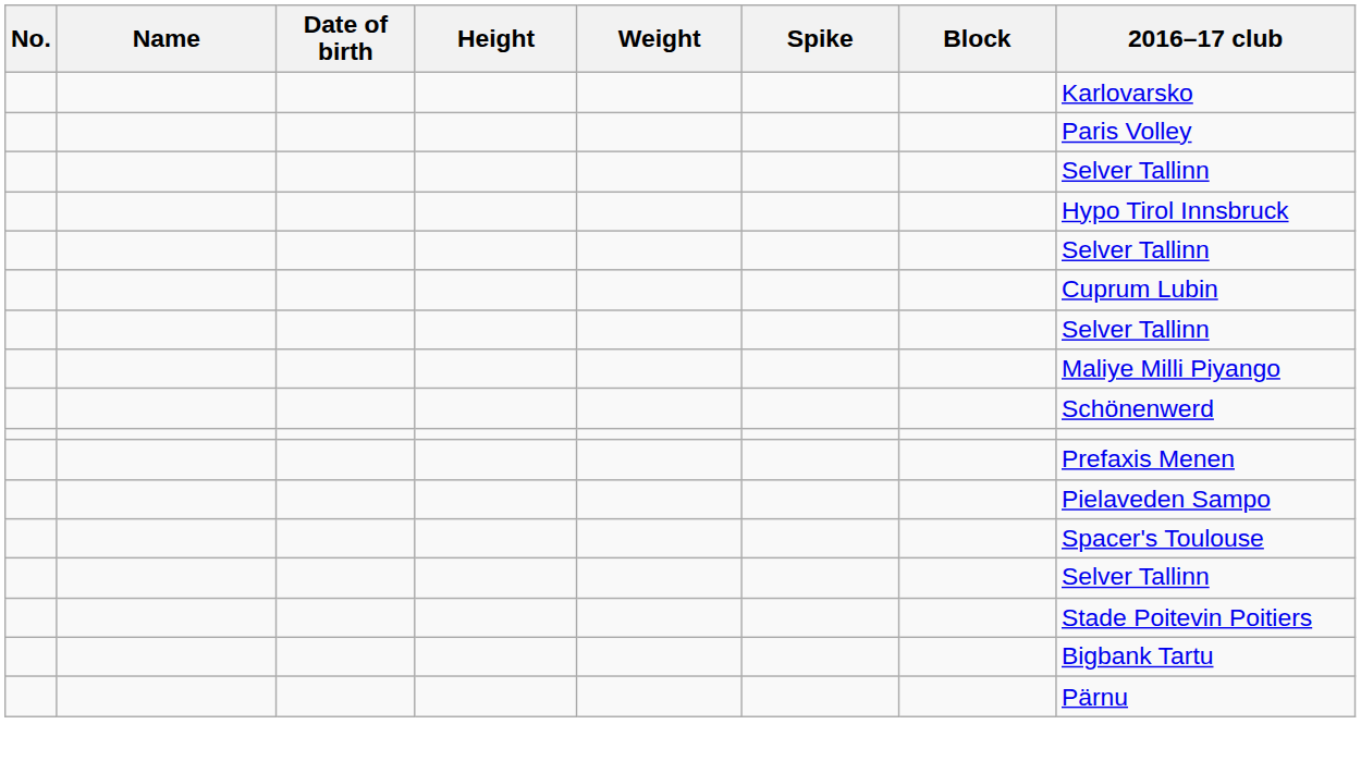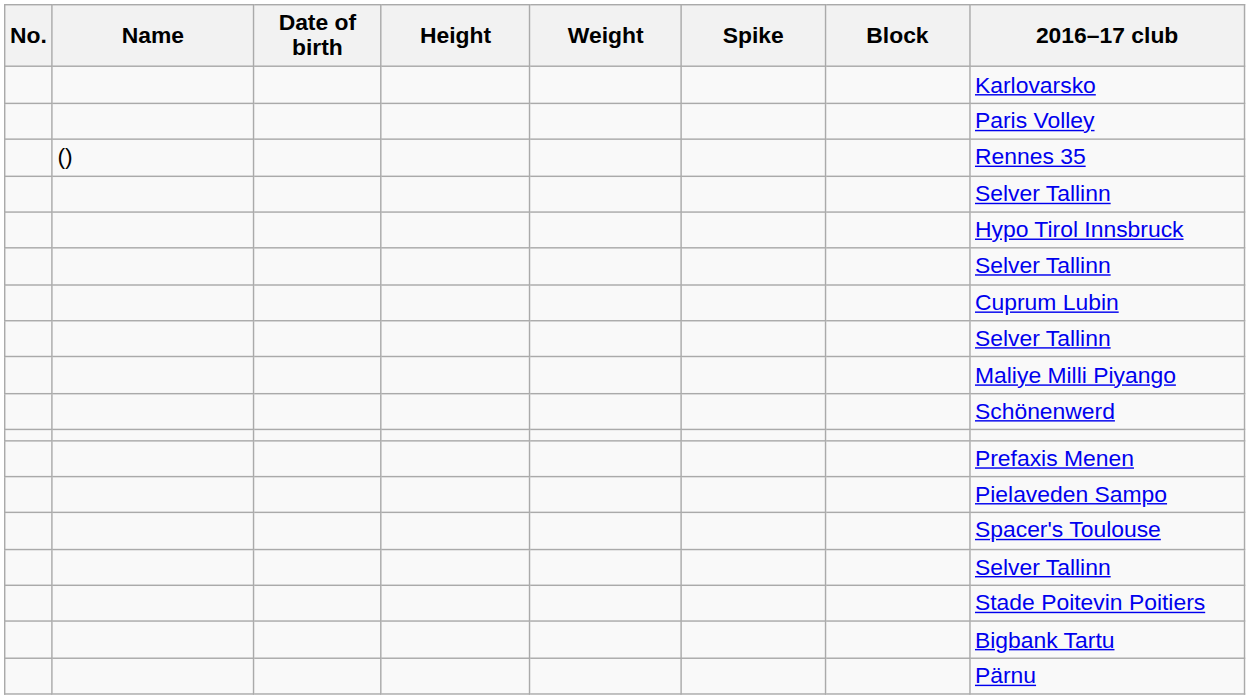+ row: () | Rennes 35
